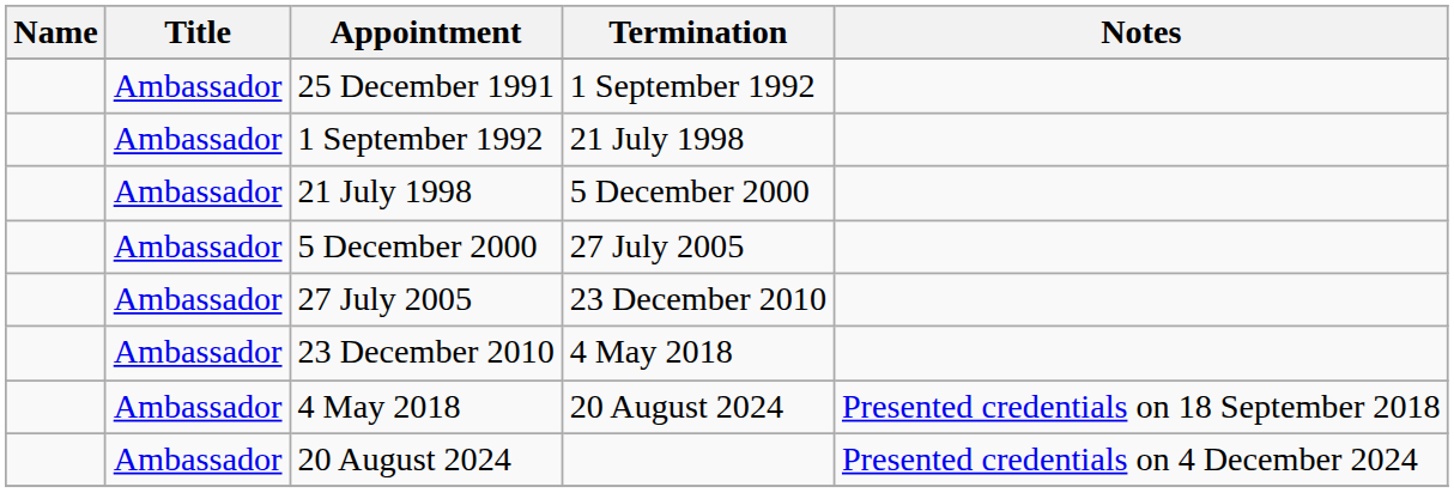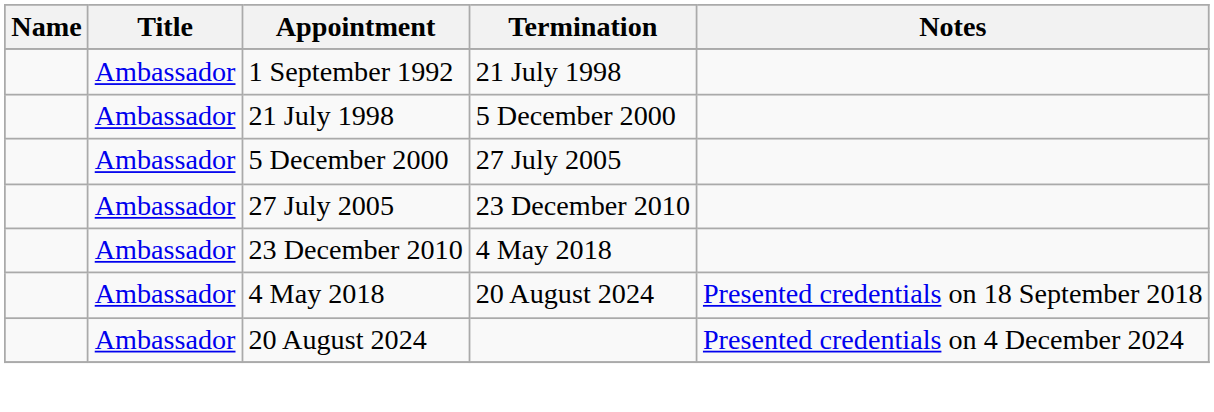- row: Ambassador | 25 December 1991 | 1 September 1992
